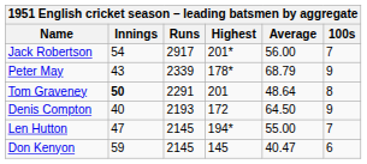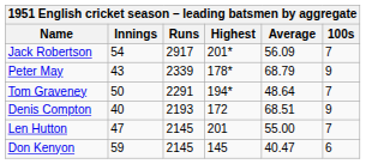Jack Robertson | Average: 56.00 -> 56.09
Tom Graveney | Innings: bold -> normal
Tom Graveney | Highest: 201 -> 194*
Tom Graveney | 100s: 8 -> 7
Denis Compton | Average: 64.50 -> 68.51
Len Hutton | Highest: 194* -> 201
